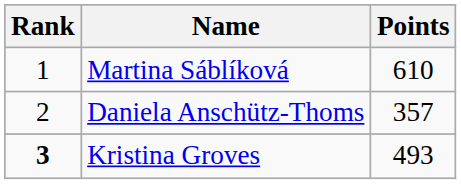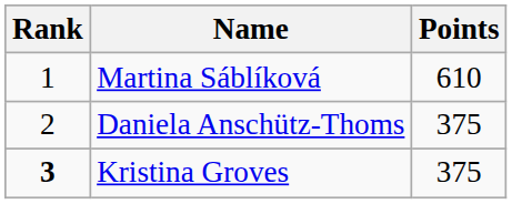Daniela Anschütz-Thoms | Points: 357 -> 375
Kristina Groves | Points: 493 -> 375
